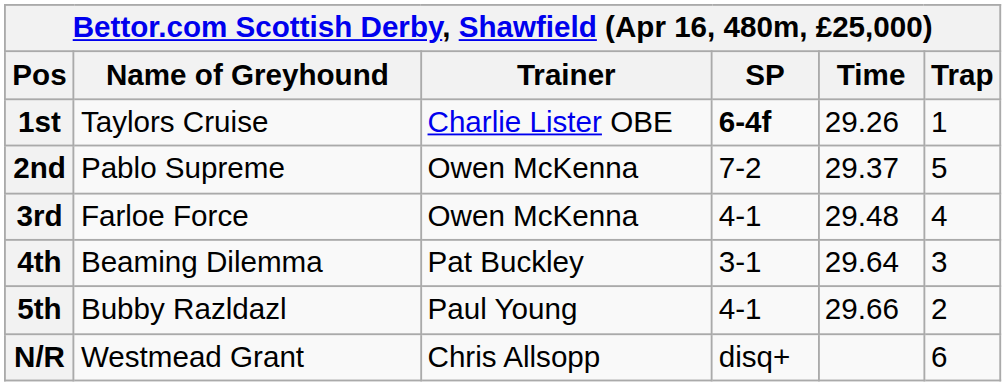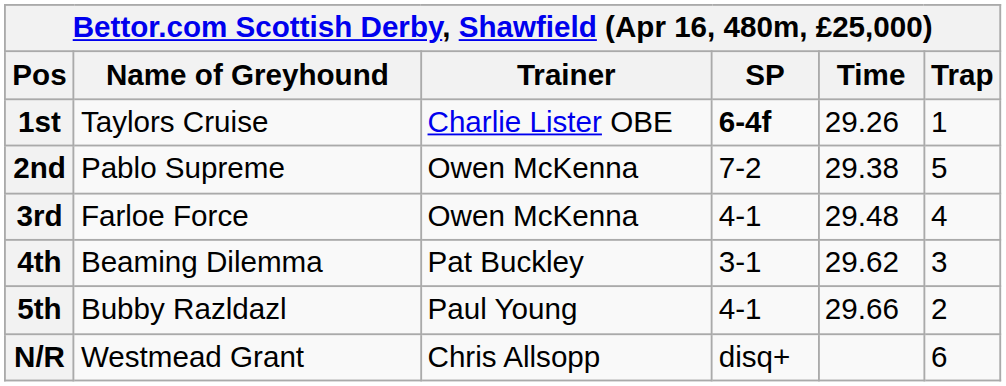2nd | Time: 29.37 -> 29.38
4th | Time: 29.64 -> 29.62
